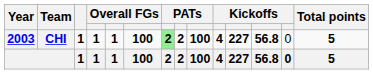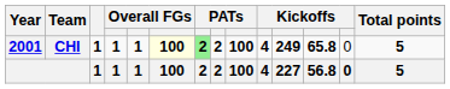CHI | Year: 2003 -> 2001
CHI | column 6: no background -> lightyellow background
CHI | column 11: 227 -> 249
CHI | column 12: 56.8 -> 65.8
